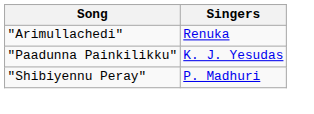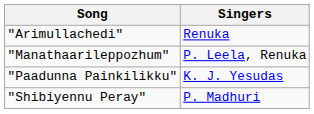+ row: "Manathaarileppozhum" | P. Leela, Renuka
